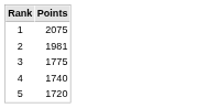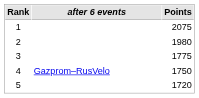+ column: after 6 events | Gazprom–RusVelo
2 | Points: 1981 -> 1980
4 | Points: 1740 -> 1750
